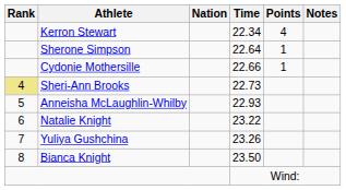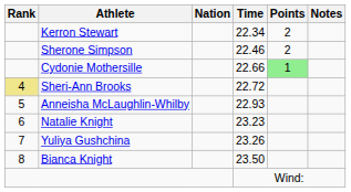Kerron Stewart | Points: 4 -> 2
Sherone Simpson | Time: 22.64 -> 22.46
Sherone Simpson | Points: 1 -> 2
Cydonie Mothersille | Points: no background -> lightgreen background
Sheri-Ann Brooks | Time: 22.73 -> 22.72
Natalie Knight | Time: 23.22 -> 23.23
